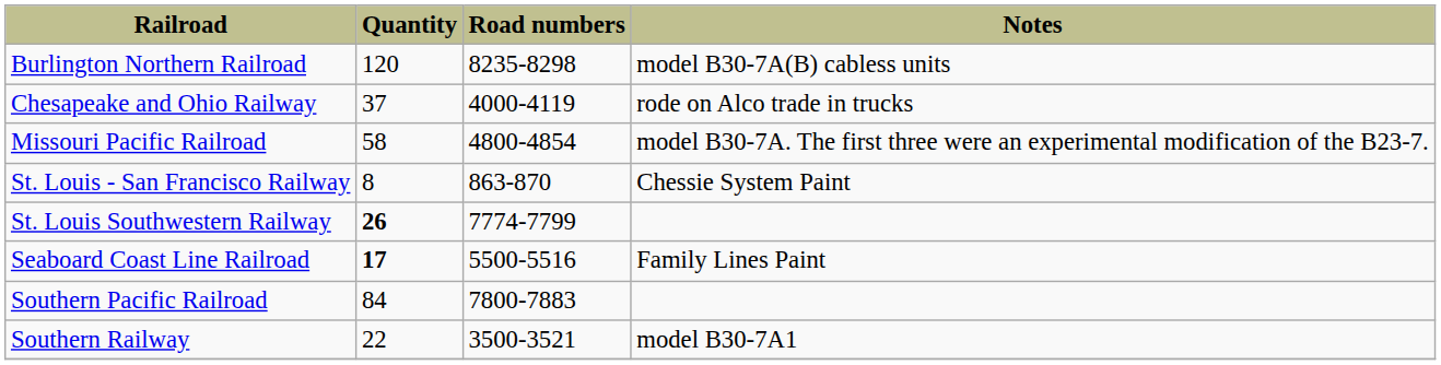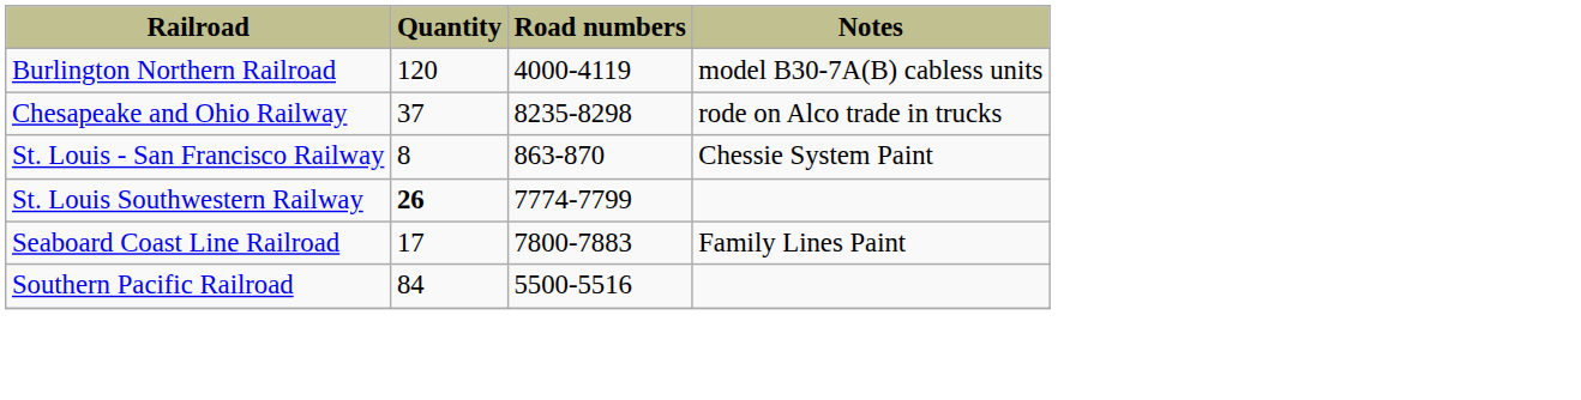Burlington Northern Railroad | Road numbers: 8235-8298 -> 4000-4119
Chesapeake and Ohio Railway | Road numbers: 4000-4119 -> 8235-8298
- row: Missouri Pacific Railroad | 58 | 4800-4854 | model B30-7A. The first three were an experimental modification of the B23-7.
Seaboard Coast Line Railroad | Quantity: bold -> normal
Seaboard Coast Line Railroad | Road numbers: 5500-5516 -> 7800-7883
Southern Pacific Railroad | Road numbers: 7800-7883 -> 5500-5516
- row: Southern Railway | 22 | 3500-3521 | model B30-7A1
